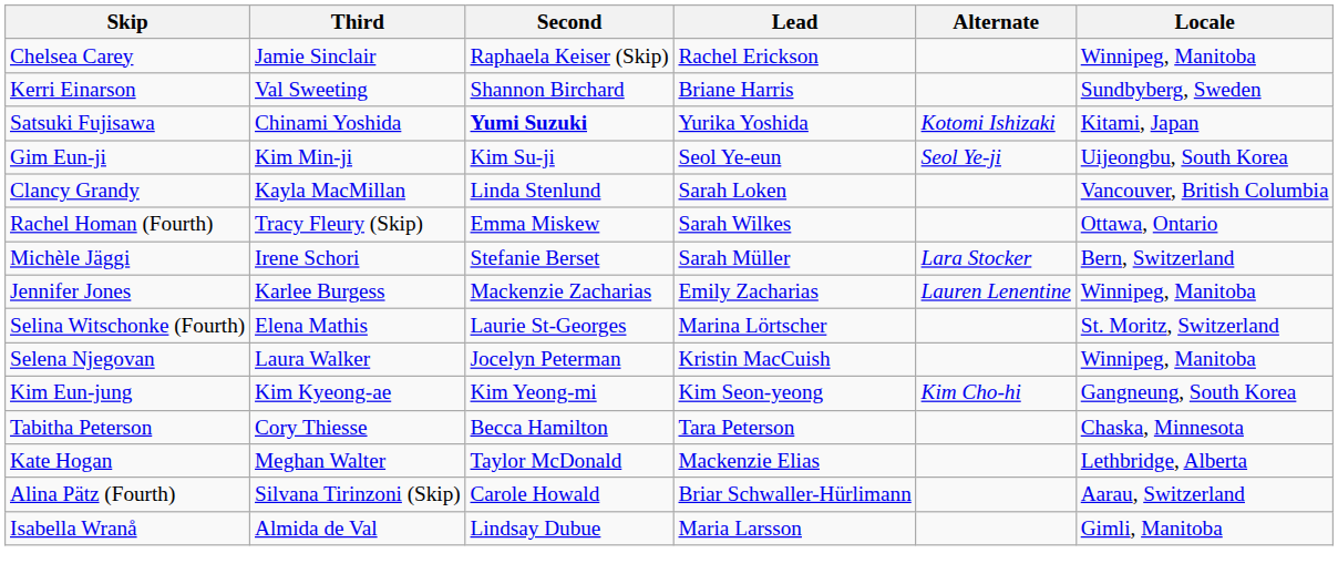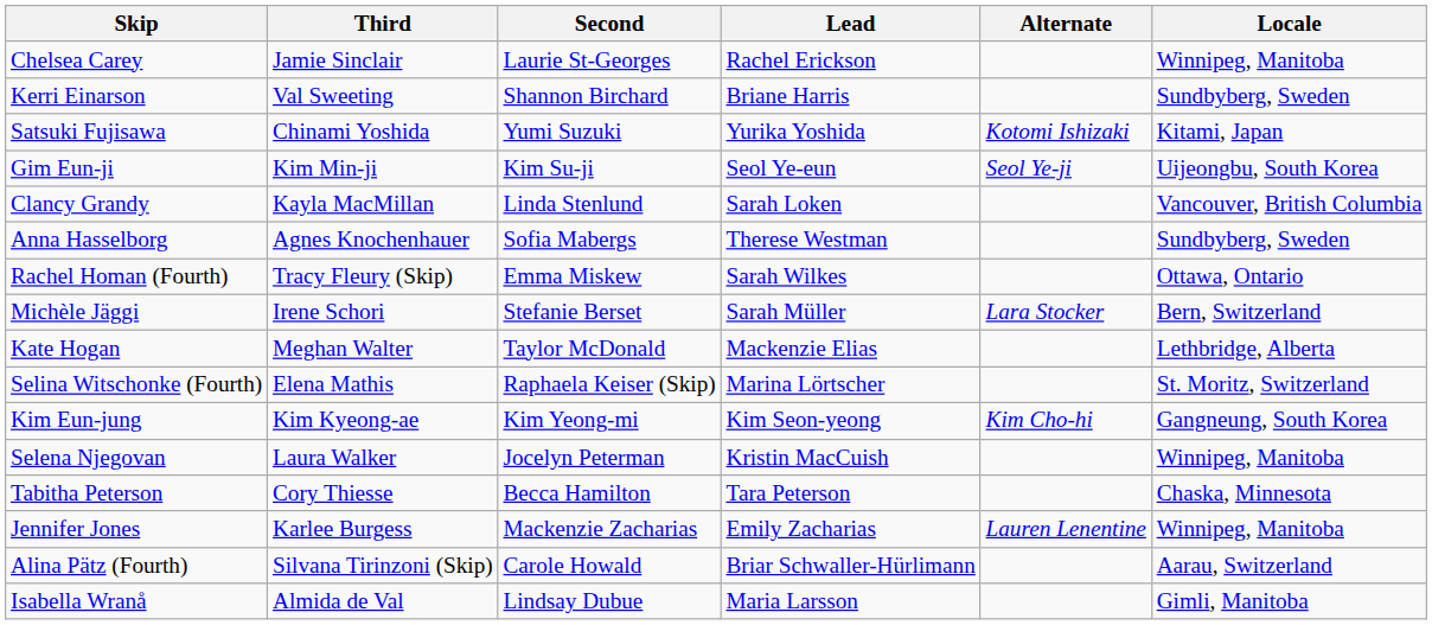Chelsea Carey | Second: Raphaela Keiser (Skip) -> Laurie St-Georges
Satsuki Fujisawa | Second: bold -> normal
+ row: Anna Hasselborg | Agnes Knochenhauer | Sofia Mabergs | Therese Westman | Sundbyberg, Sweden
rows swapped: Jennifer Jones <-> Kate Hogan
Selina Witschonke (Fourth) | Second: Laurie St-Georges -> Raphaela Keiser (Skip)
rows swapped: Kim Eun-jung <-> Selena Njegovan
